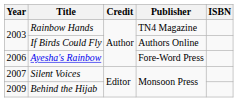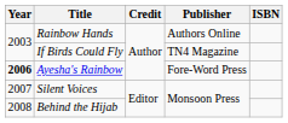Rainbow Hands | Publisher: TN4 Magazine -> Authors Online
If Birds Could Fly | Publisher: Authors Online -> TN4 Magazine
Ayesha's Rainbow | Year: normal -> bold
Behind the Hijab | Year: 2009 -> 2008
